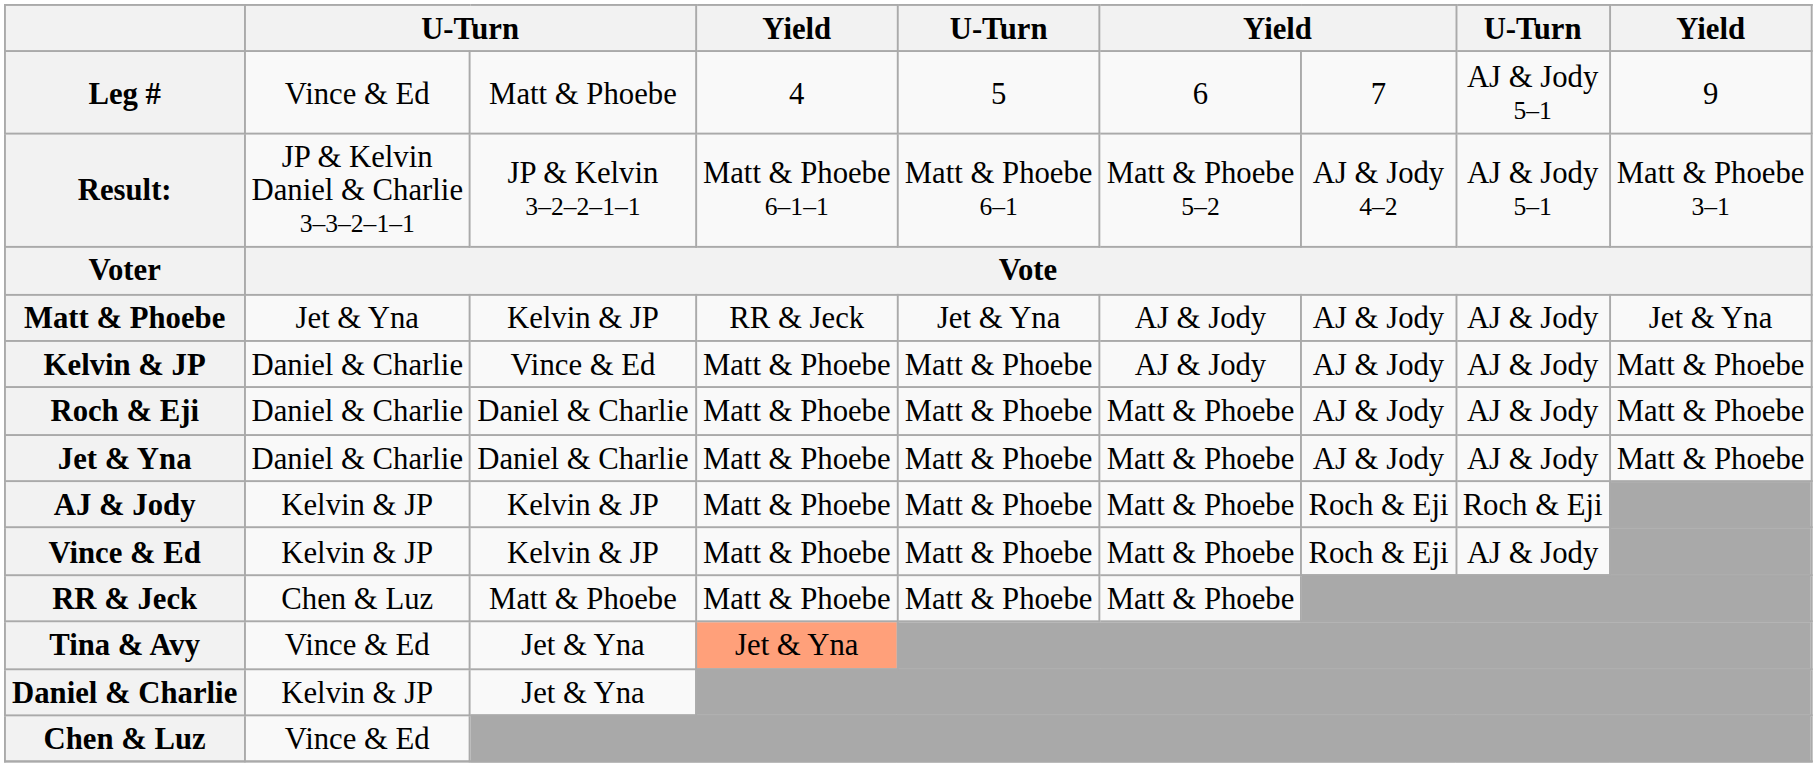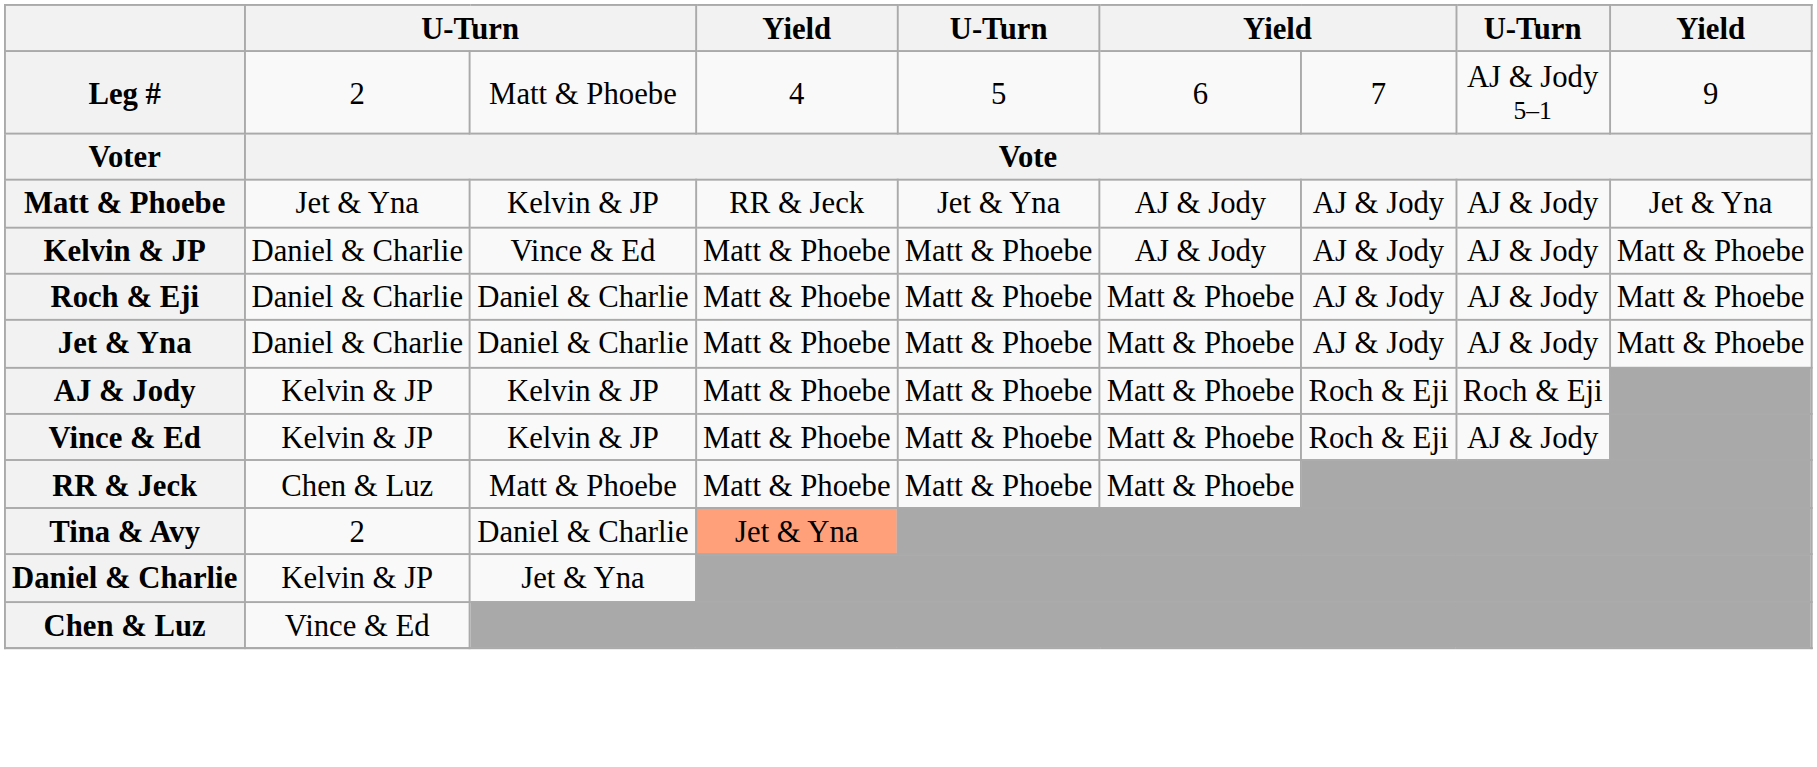Leg # | column 2: Vince & Ed -> 2
- row: Result: | JP & Kelvin Daniel & Charlie 3–3–2–1–1 | JP & Kelvin 3–2–2–1–1 | Matt & Phoebe 6–1–1 | Matt & Phoebe 6–1 | Matt & Phoebe 5–2 | AJ & Jody 4–2 | AJ & Jody 5–1 | Matt & Phoebe 3–1
Tina & Avy | column 2: Vince & Ed -> 2
Tina & Avy | column 3: Jet & Yna -> Daniel & Charlie
